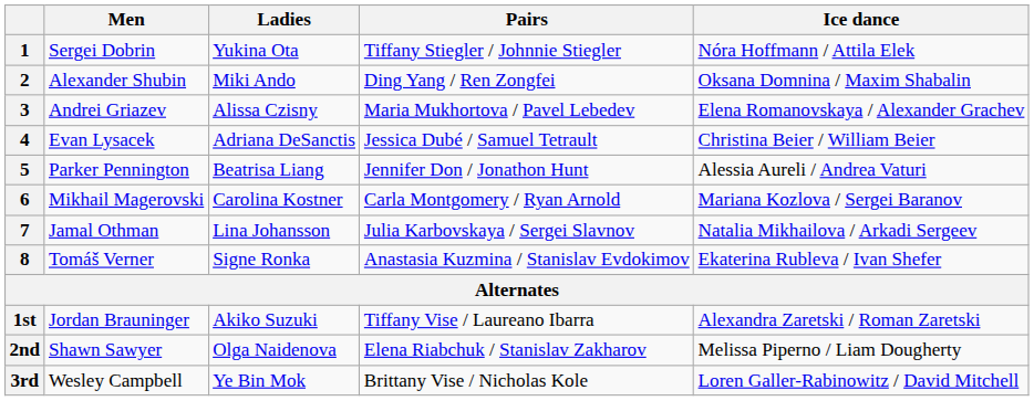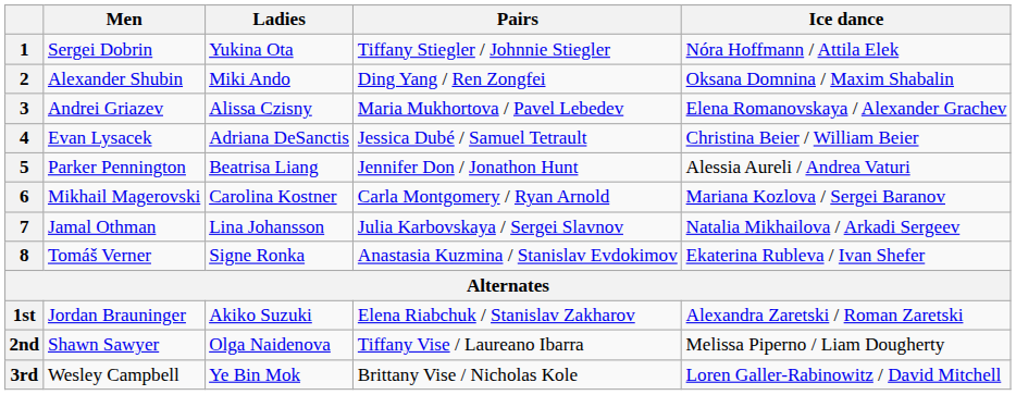1st | Pairs: Tiffany Vise / Laureano Ibarra -> Elena Riabchuk / Stanislav Zakharov
2nd | Pairs: Elena Riabchuk / Stanislav Zakharov -> Tiffany Vise / Laureano Ibarra
